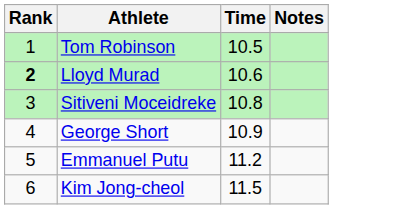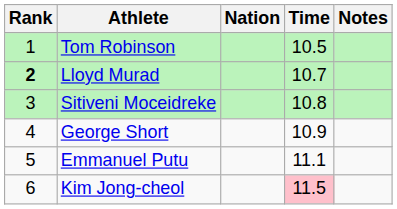+ column: Nation
Lloyd Murad | Time: 10.6 -> 10.7
Emmanuel Putu | Time: 11.2 -> 11.1
Kim Jong-cheol | Time: no background -> pink background
